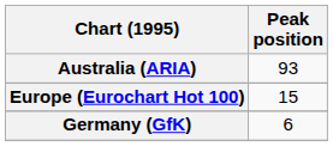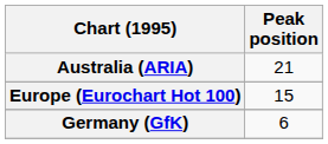Australia (ARIA) | Peak position: 93 -> 21
